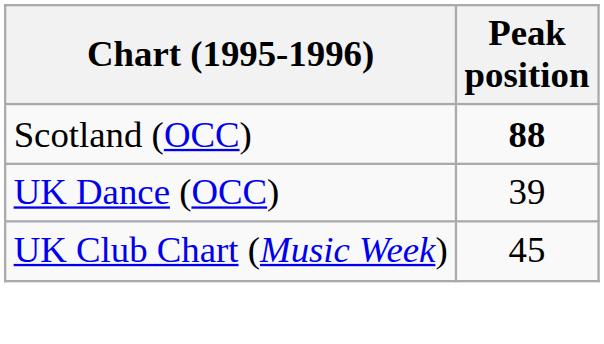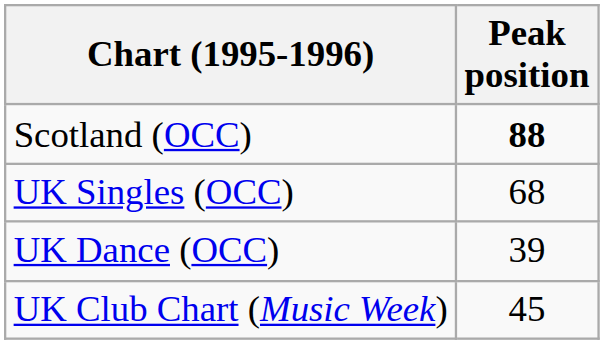+ row: UK Singles (OCC) | 68
